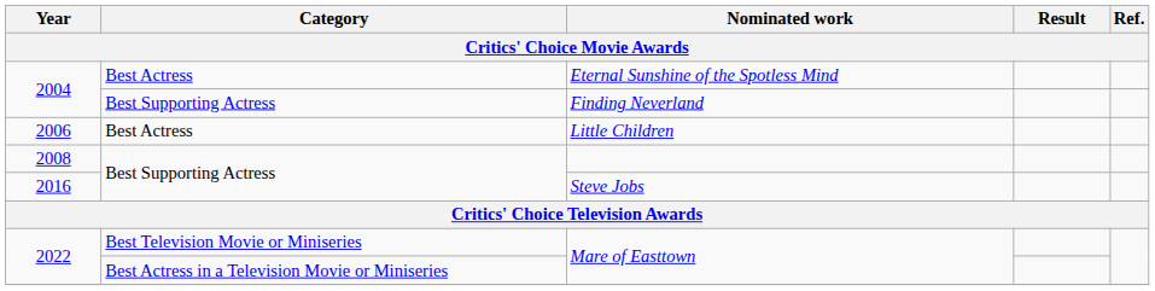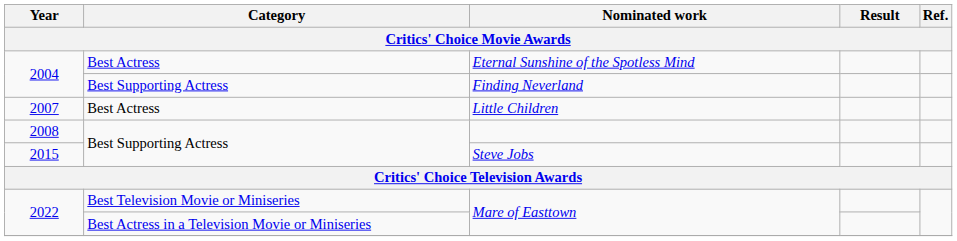Little Children | Year: 2006 -> 2007
Steve Jobs | Year: 2016 -> 2015
